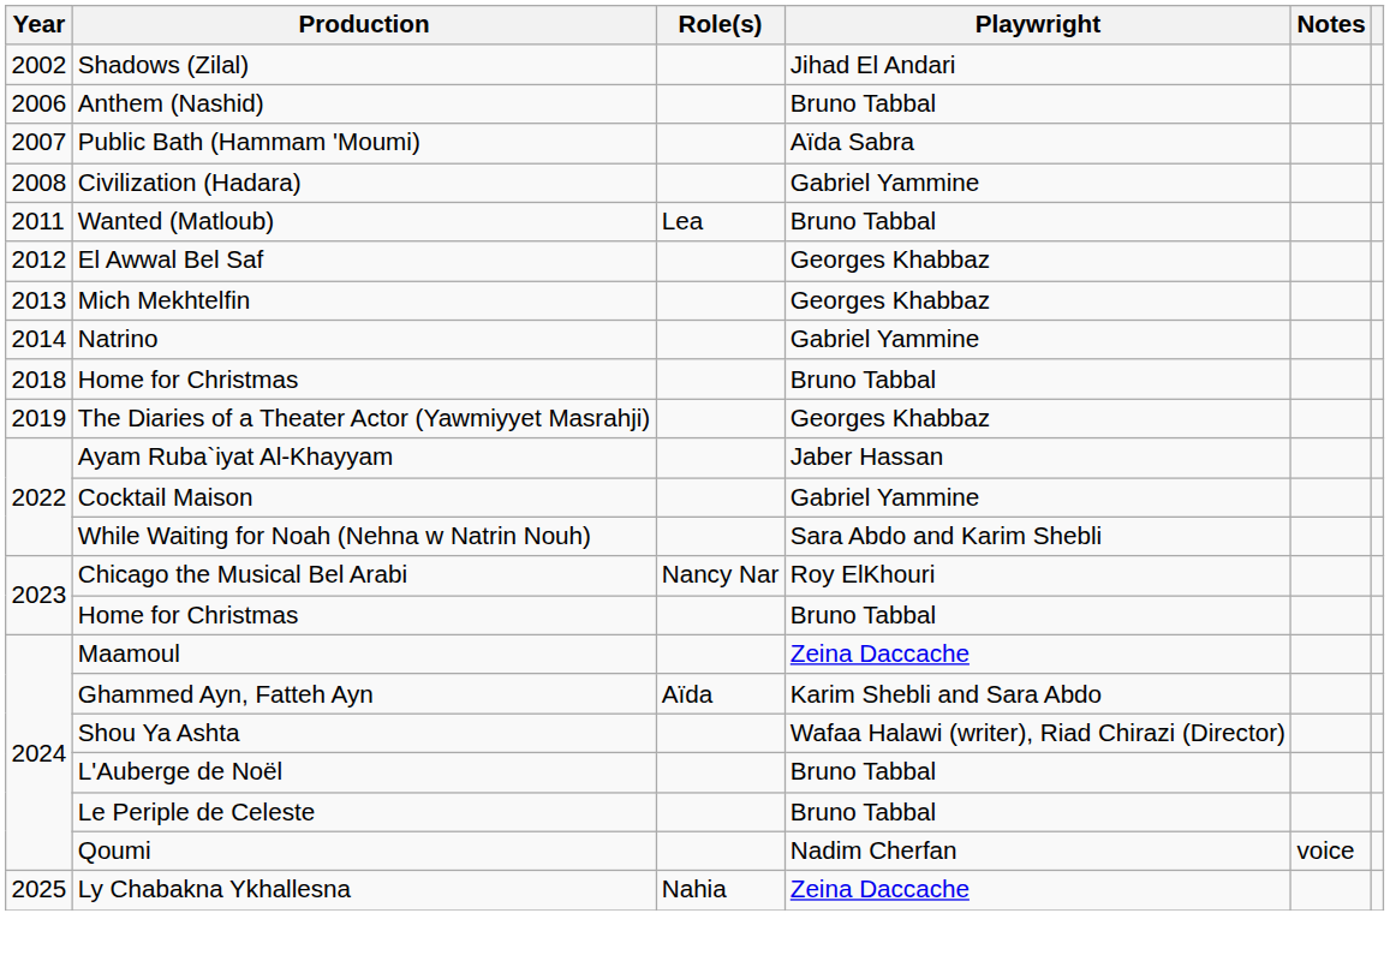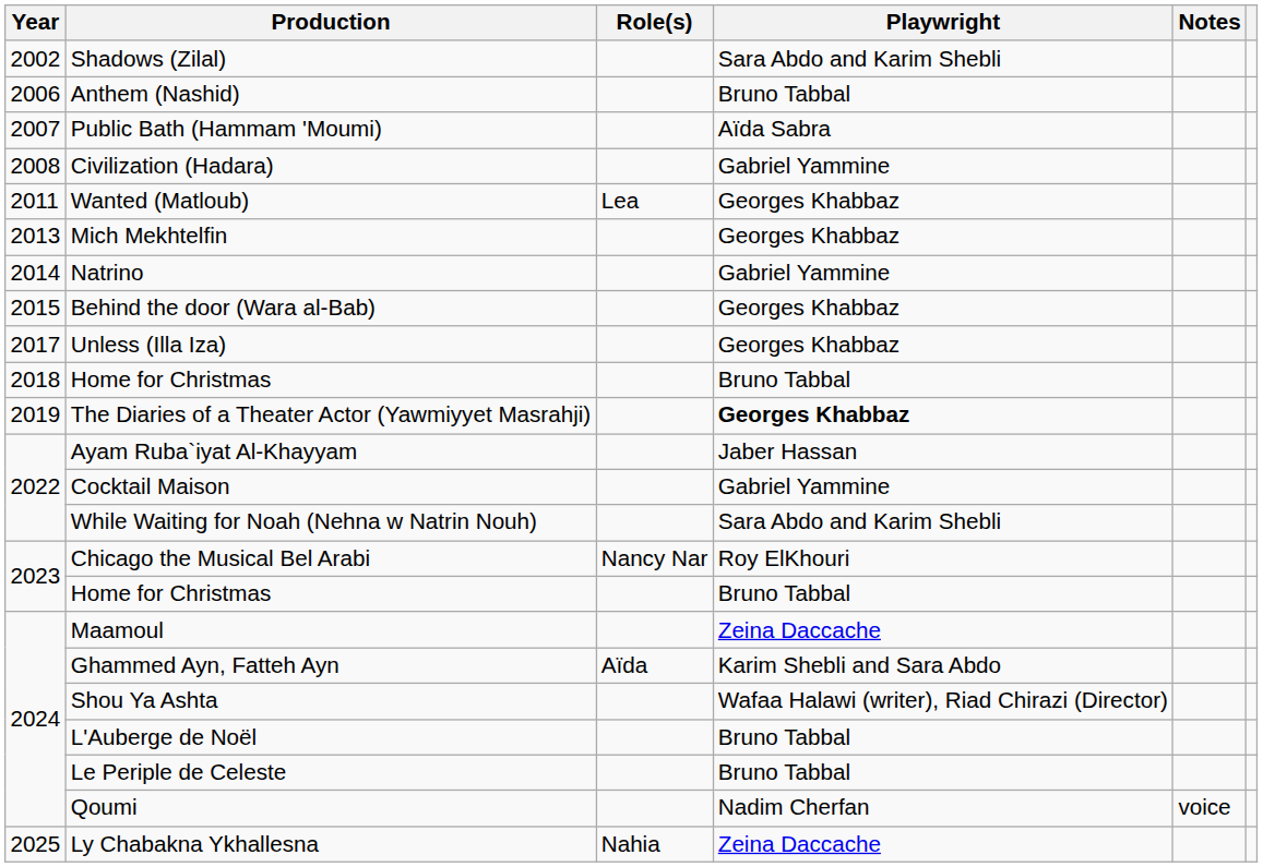Shadows (Zilal) | Playwright: Jihad El Andari -> Sara Abdo and Karim Shebli
Wanted (Matloub) | Playwright: Bruno Tabbal -> Georges Khabbaz
- row: 2012 | El Awwal Bel Saf | Georges Khabbaz
+ row: 2015 | Behind the door (Wara al-Bab) | Georges Khabbaz
+ row: 2017 | Unless (Illa Iza) | Georges Khabbaz
The Diaries of a Theater Actor (Yawmiyyet Masrahji) | Playwright: normal -> bold
